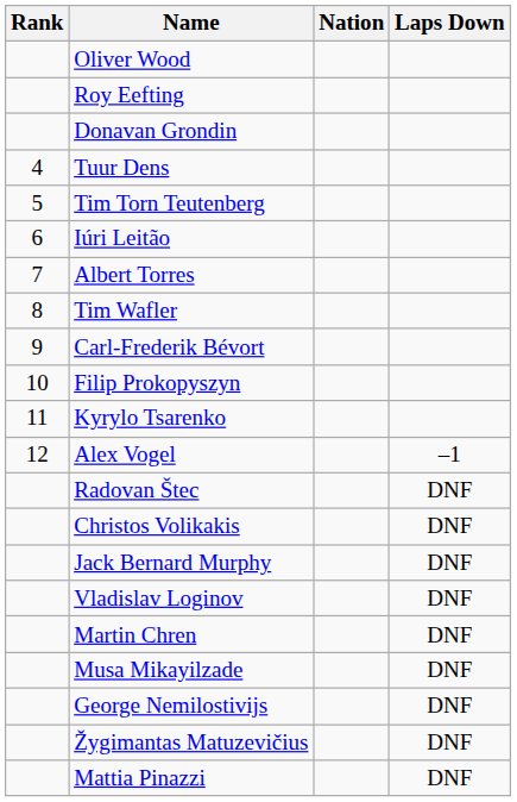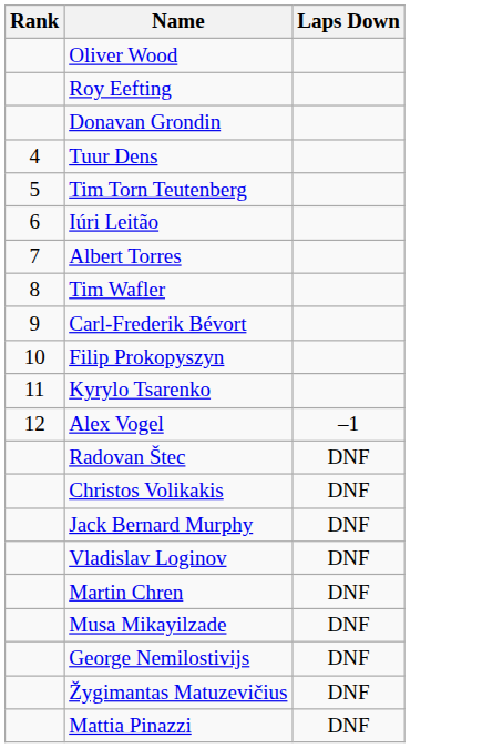- column: Nation
